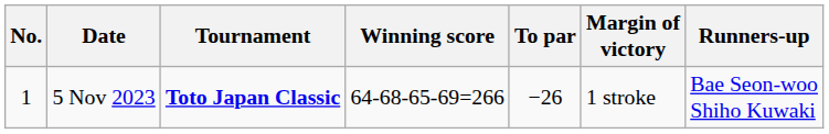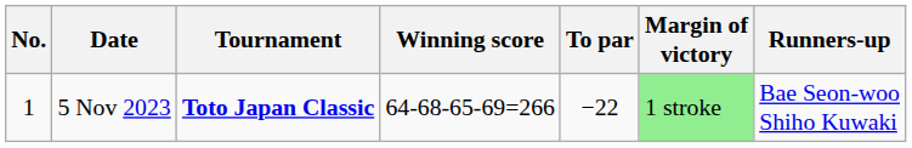5 Nov 2023 | To par: −26 -> −22
5 Nov 2023 | Margin of victory: no background -> lightgreen background
